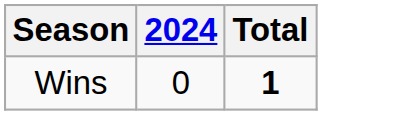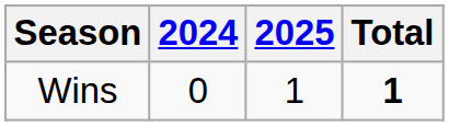+ column: 2025 | 1
